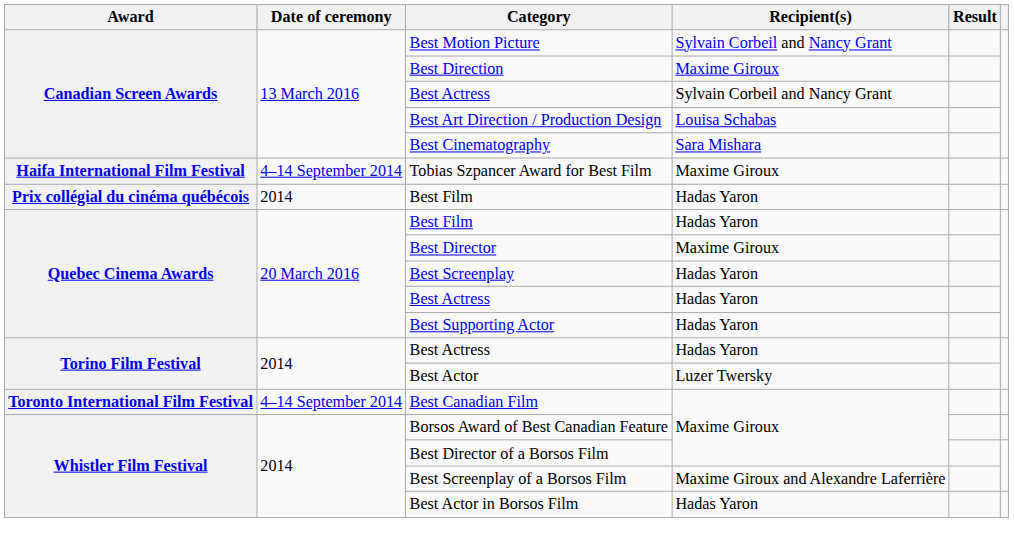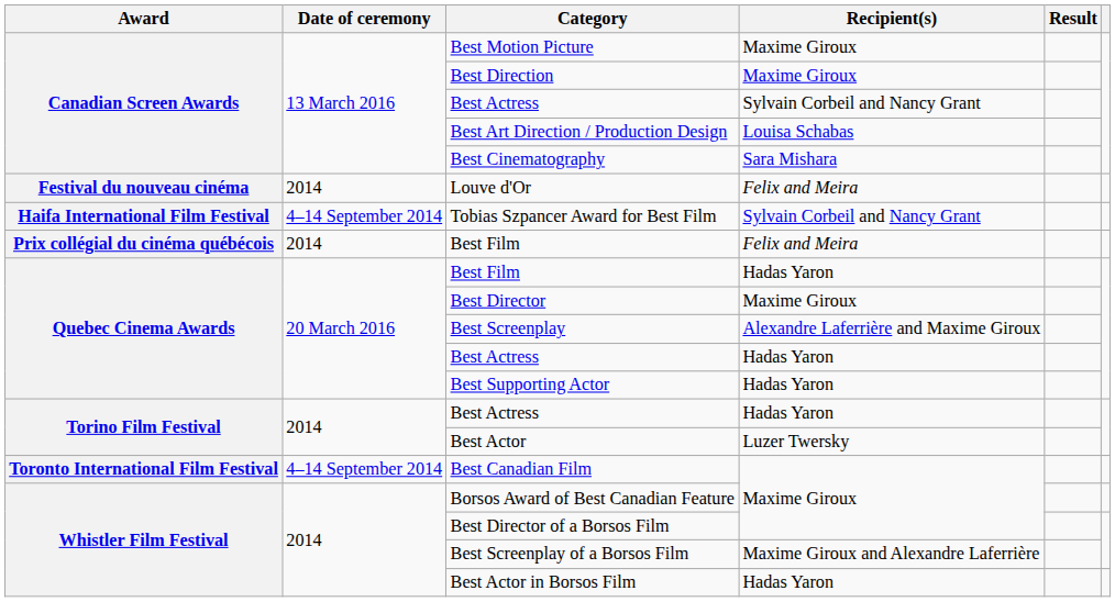Best Motion Picture | Recipient(s): Sylvain Corbeil and Nancy Grant -> Maxime Giroux
+ row: Festival du nouveau cinéma | 2014 | Louve d'Or | Felix and Meira
Tobias Szpancer Award for Best Film | Recipient(s): Maxime Giroux -> Sylvain Corbeil and Nancy Grant
Prix collégial du cinéma québécois / Best Film | Recipient(s): Hadas Yaron -> Felix and Meira
Best Screenplay | Recipient(s): Hadas Yaron -> Alexandre Laferrière and Maxime Giroux
